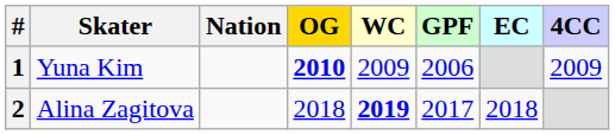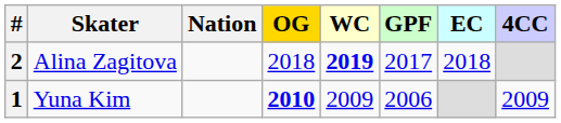rows swapped: 1 <-> 2
